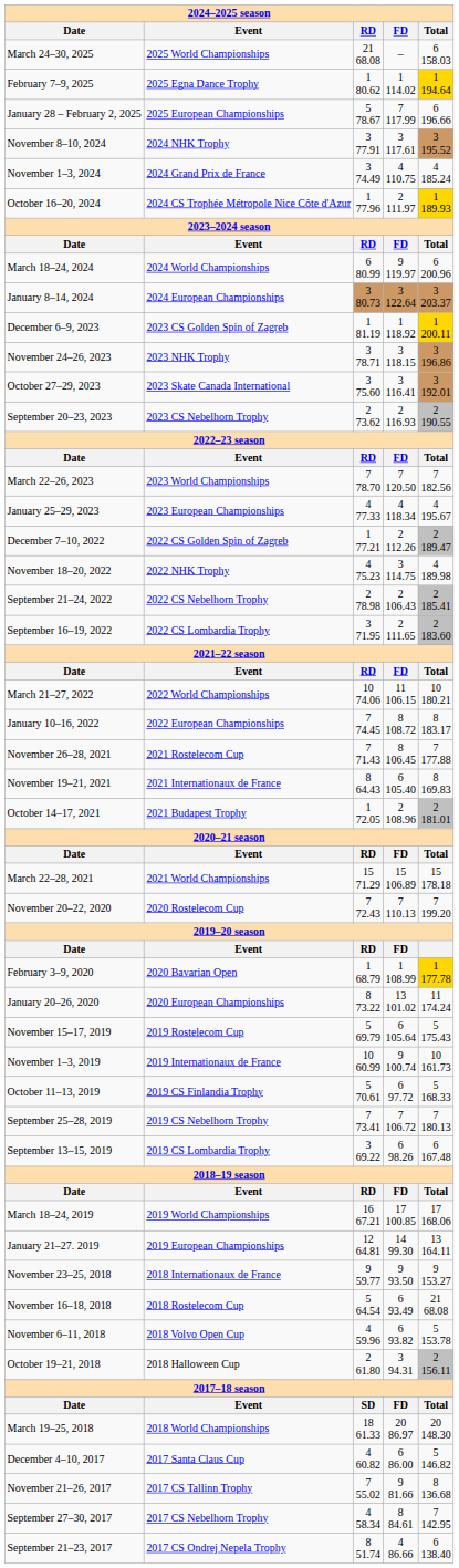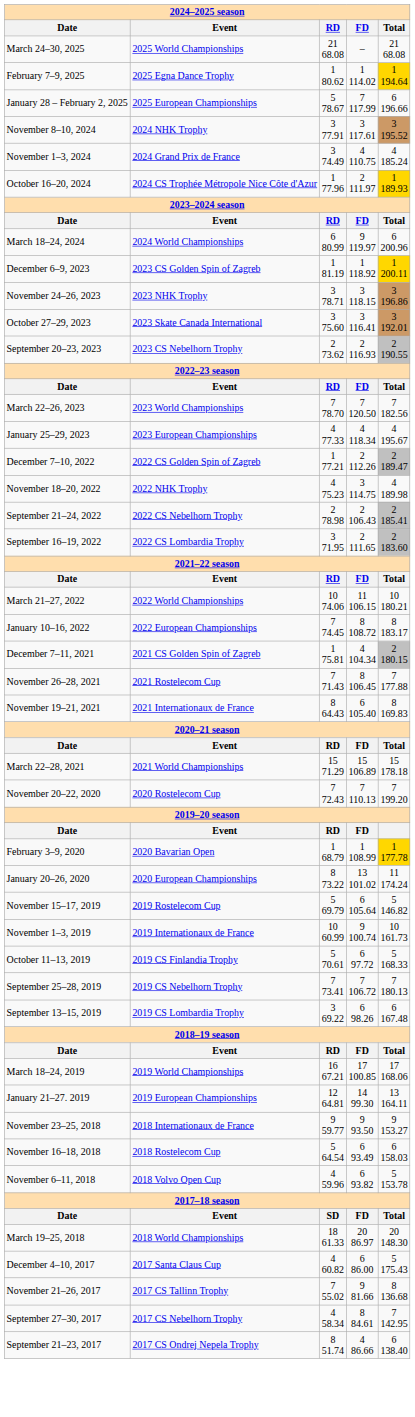March 24–30, 2025 | Total: 6 158.03 -> 21 68.08
- row: January 8–14, 2024 | 2024 European Championships | 3 80.73 | 3 122.64 | 3 203.37
+ row: December 7–11, 2021 | 2021 CS Golden Spin of Zagreb | 1 75.81 | 4 104.34 | 2 180.15
- row: October 14–17, 2021 | 2021 Budapest Trophy | 1 72.05 | 2 108.96 | 2 181.01
November 15–17, 2019 | Total: 5 175.43 -> 5 146.82
November 16–18, 2018 | Total: 21 68.08 -> 6 158.03
- row: October 19–21, 2018 | 2018 Halloween Cup | 2 61.80 | 3 94.31 | 2 156.11
December 4–10, 2017 | Total: 5 146.82 -> 5 175.43
